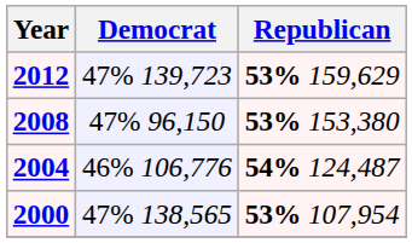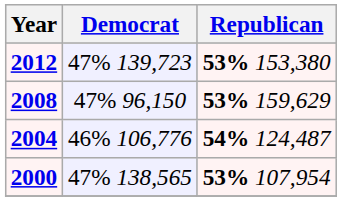2012 | Republican: 53% 159,629 -> 53% 153,380
2008 | Republican: 53% 153,380 -> 53% 159,629
